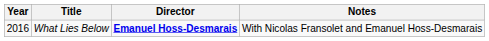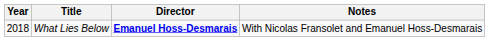What Lies Below | Year: 2016 -> 2018
